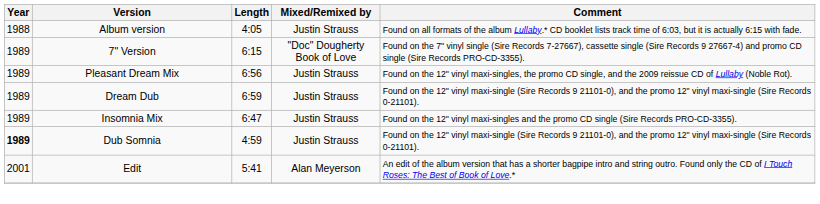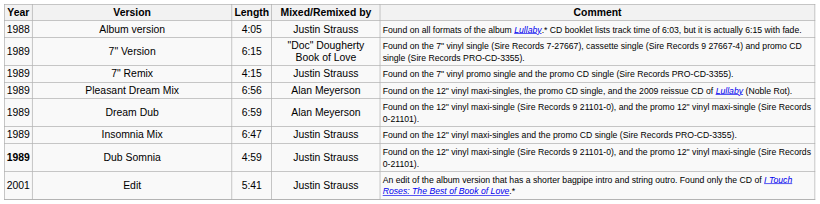+ row: 1989 | 7" Remix | 4:15 | Justin Strauss | Found on the 7" vinyl promo single and the promo CD single (Sire Records PRO-CD-3355).
Pleasant Dream Mix | Mixed/Remixed by: Justin Strauss -> Alan Meyerson
Dream Dub | Mixed/Remixed by: Justin Strauss -> Alan Meyerson
Edit | Mixed/Remixed by: Alan Meyerson -> Justin Strauss
